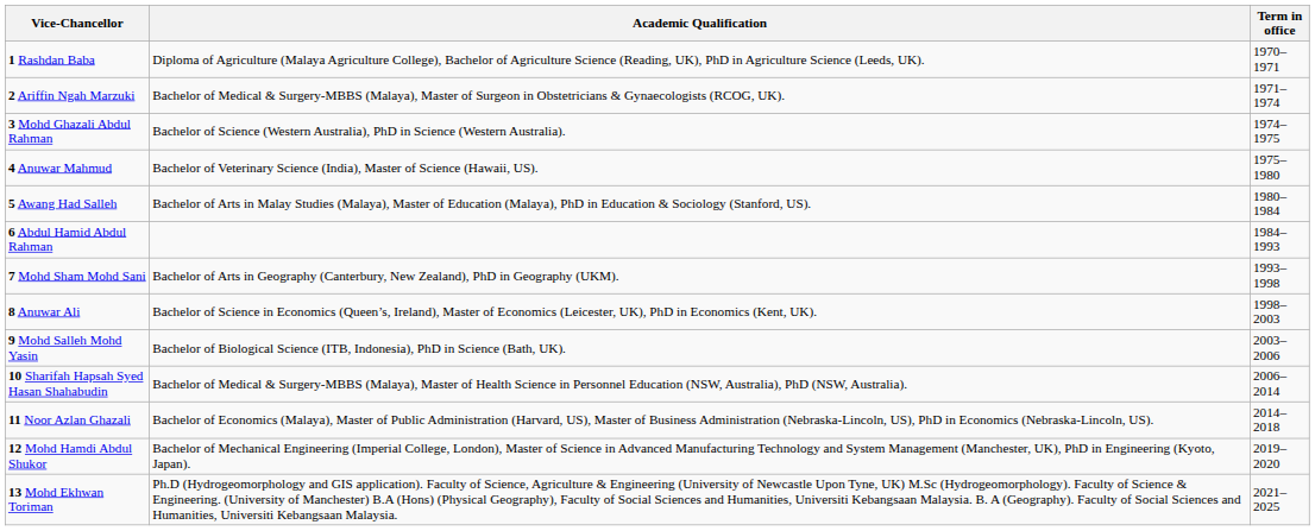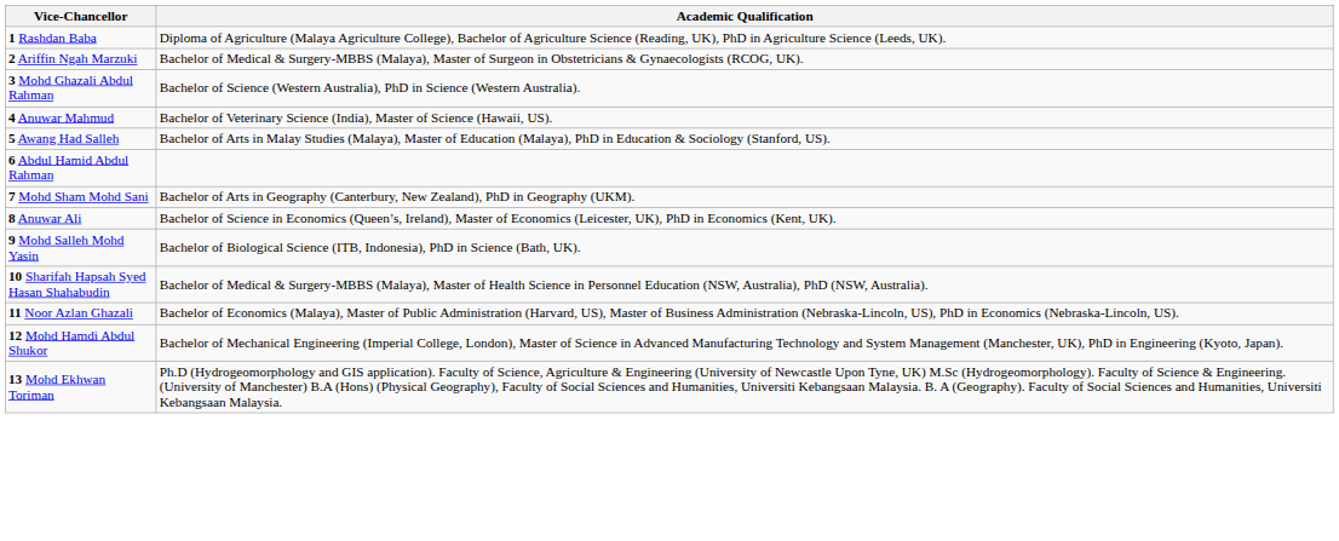- column: Term in office | 1970–1971 | 1971–1974 | 1974–1975 | 1975–1980 | 1980–1984 | 1984–1993 | 1993–1998 | 1998–2003 | 2003–2006 | 2006–2014 | 2014–2018 | 2019–2020 | 2021–2025
